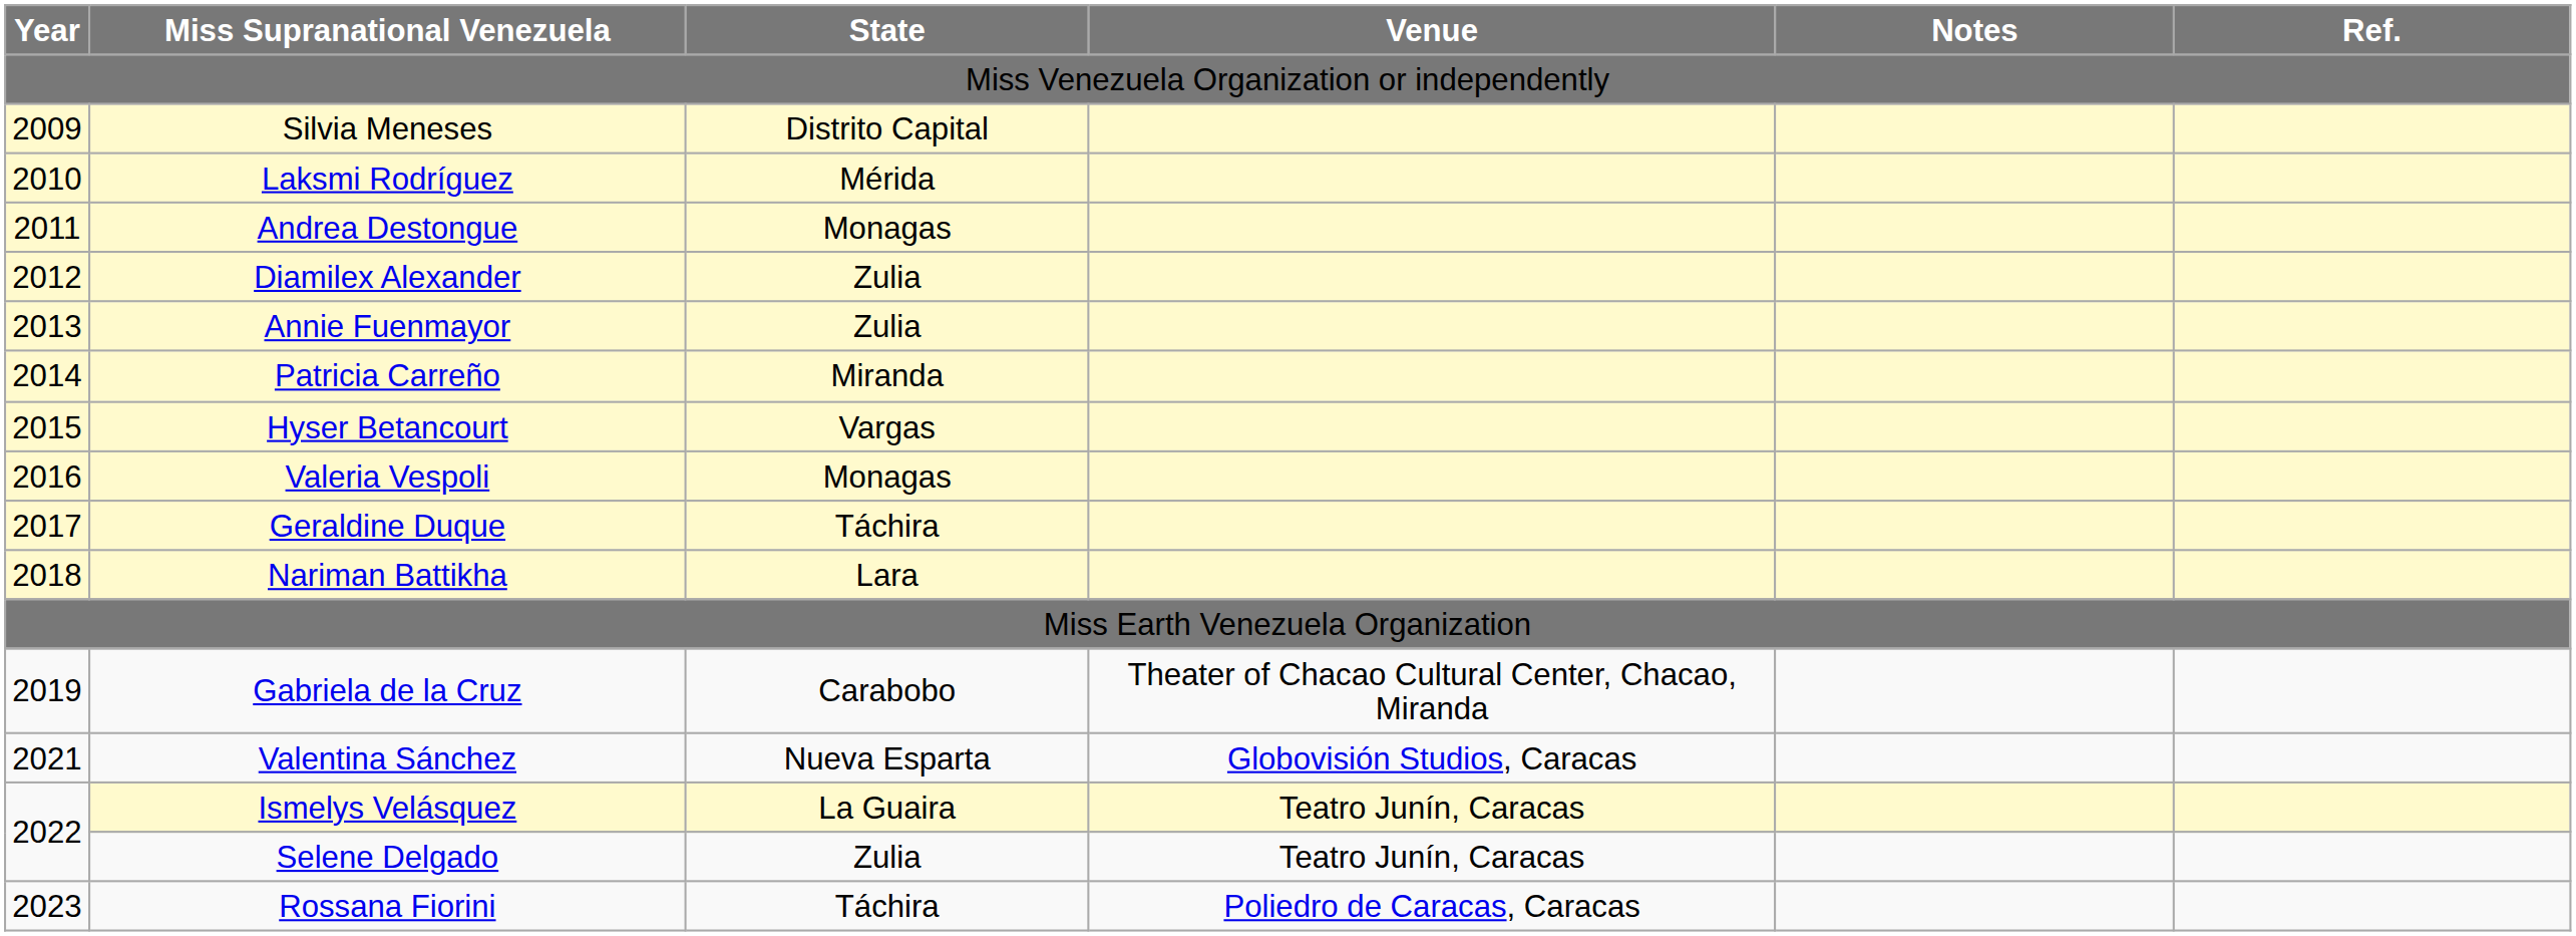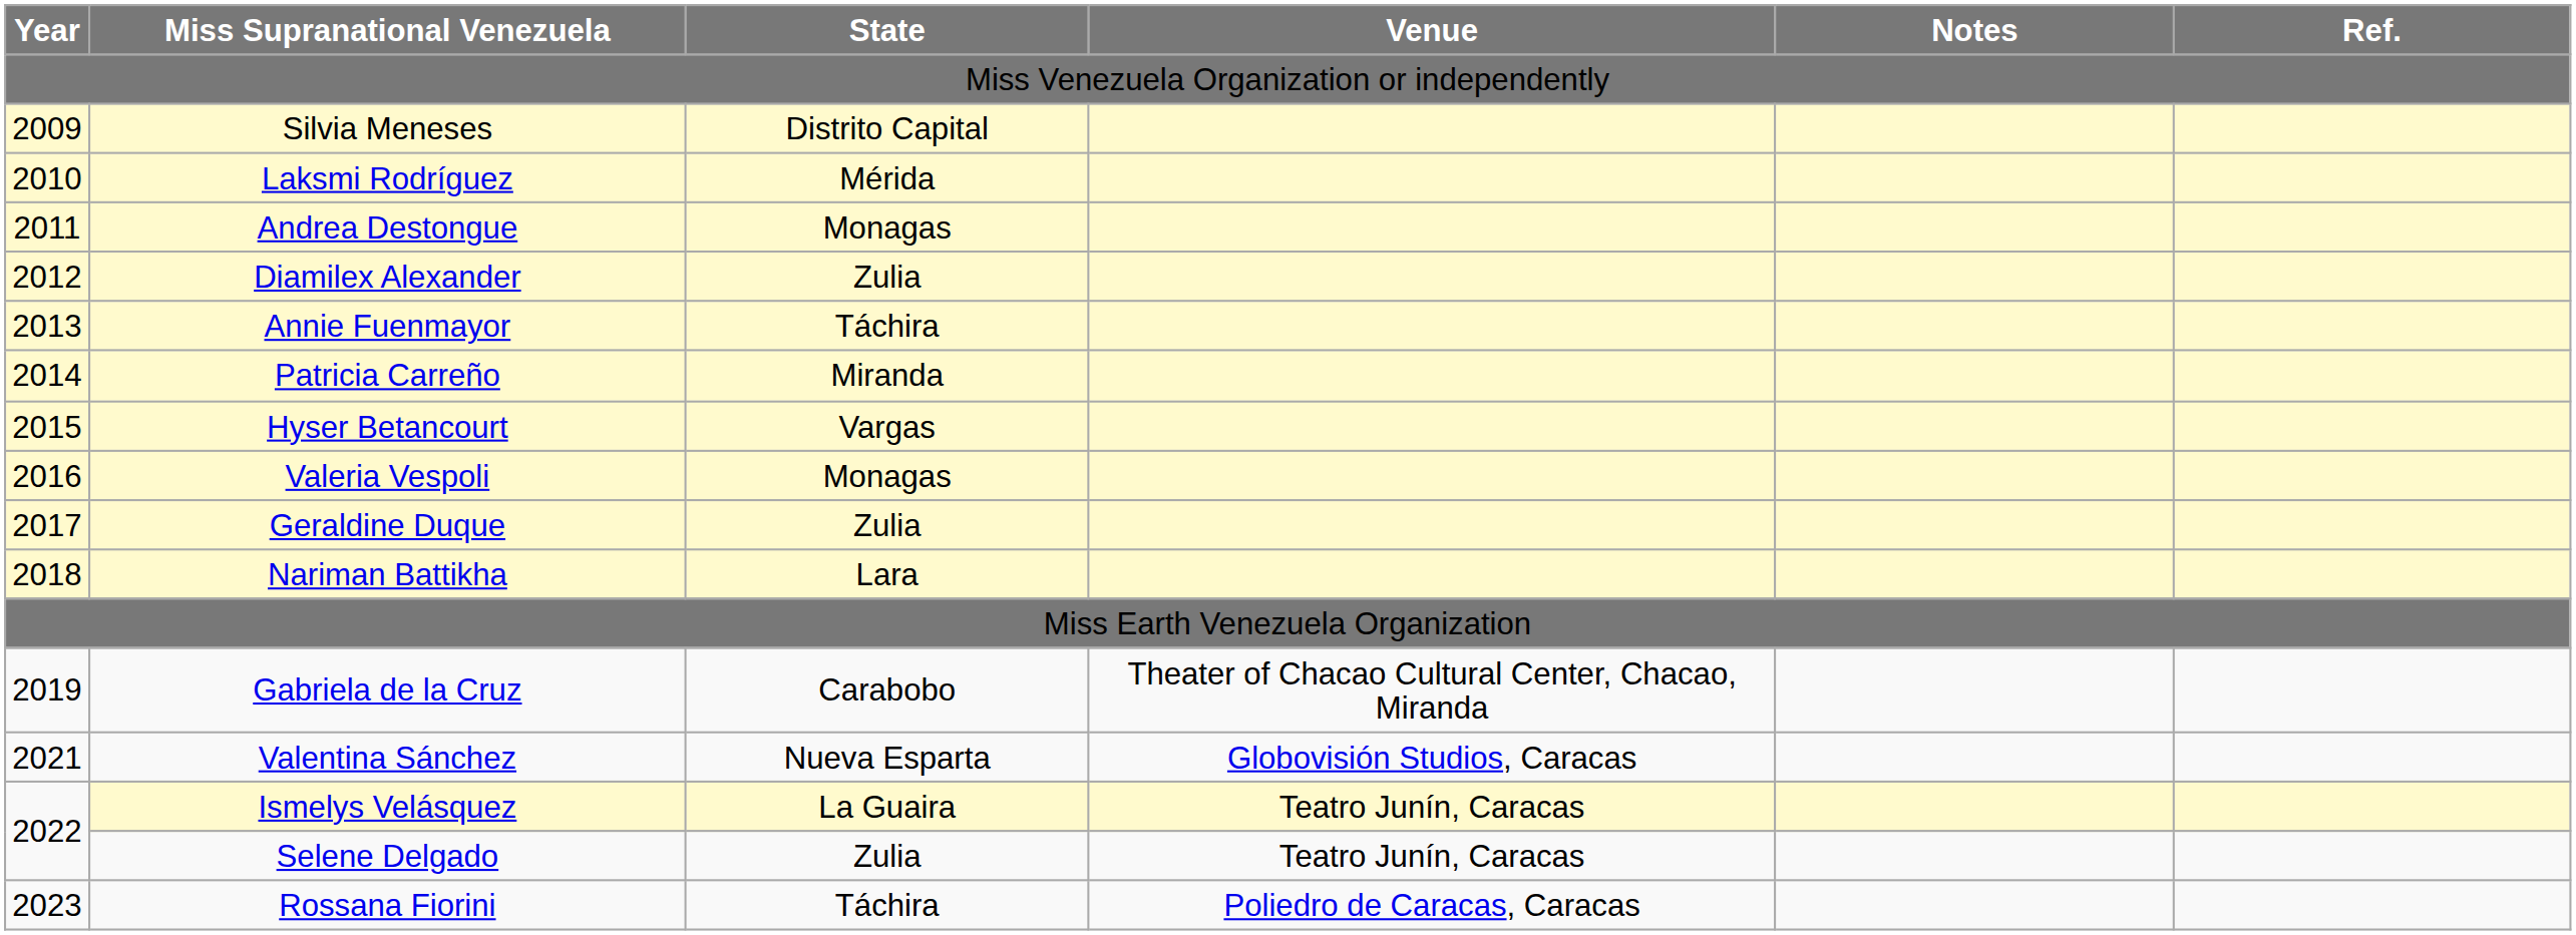Annie Fuenmayor | State: Zulia -> Táchira
Geraldine Duque | State: Táchira -> Zulia
